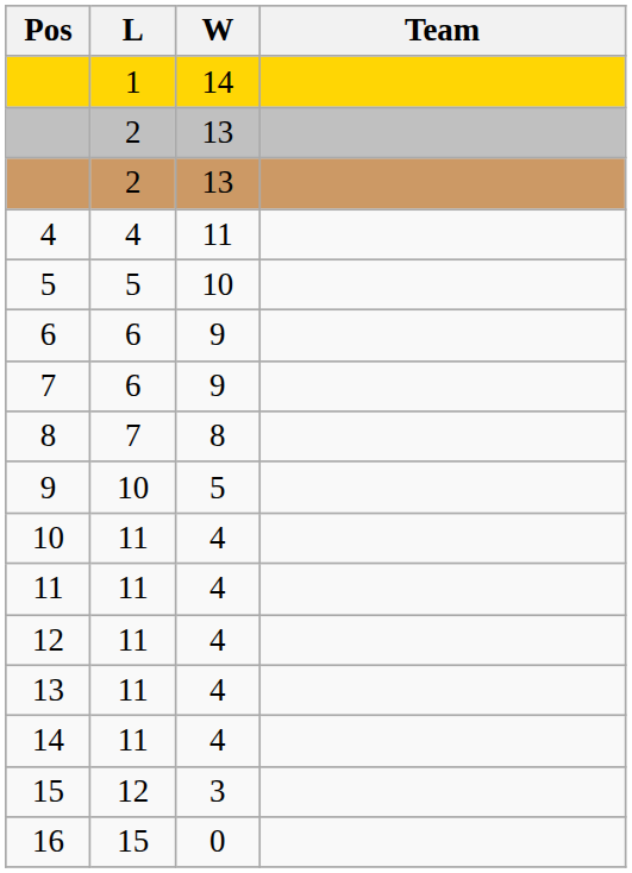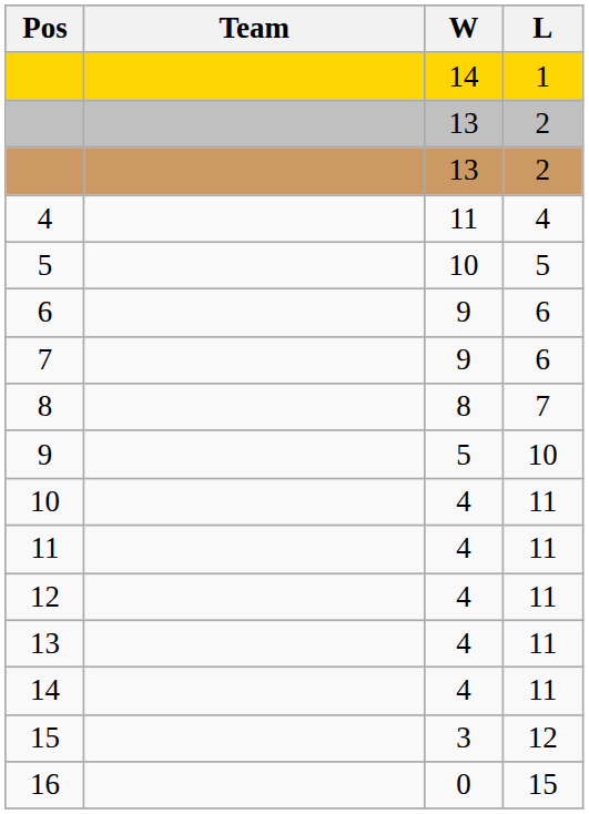columns swapped: Team <-> L
